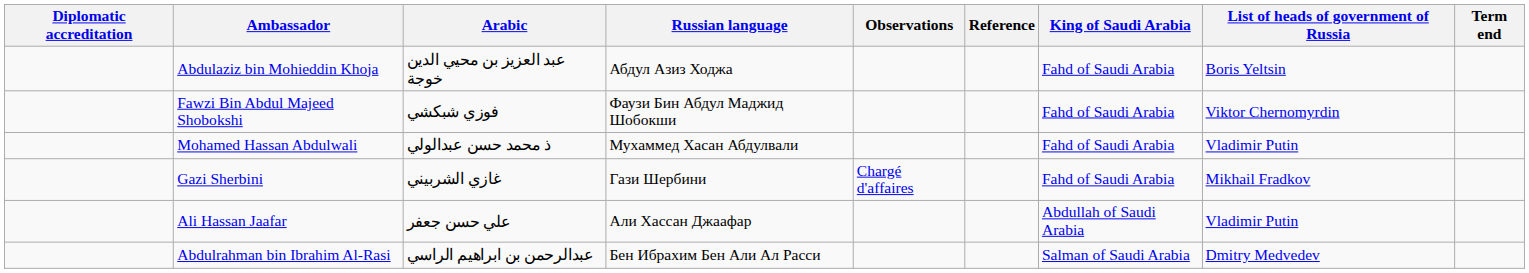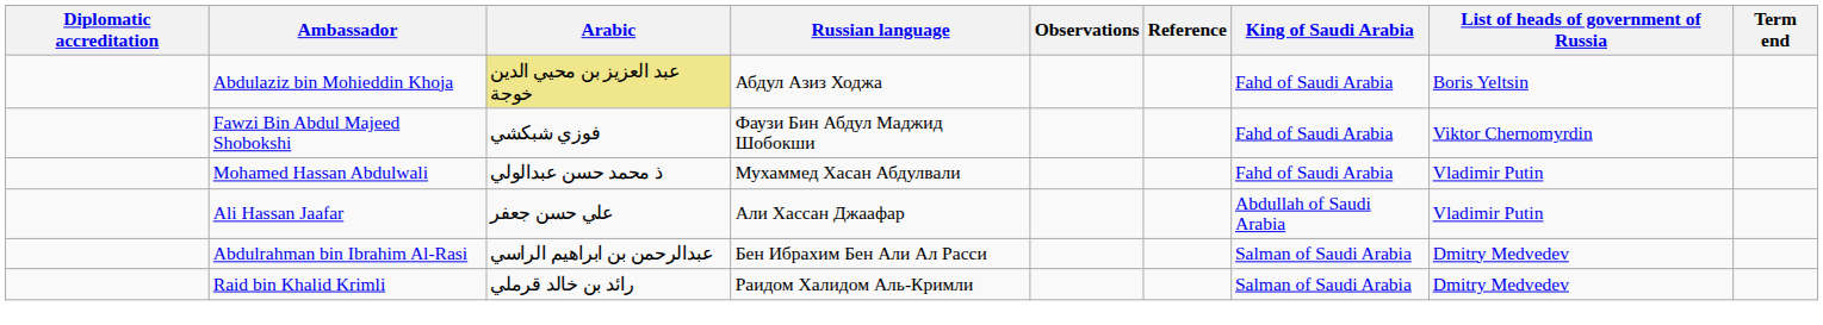Abdulaziz bin Mohieddin Khoja | Arabic: no background -> khaki background
- row: Gazi Sherbini | غازي الشربيني | Гази Шербини | Chargé d'affaires | Fahd of Saudi Arabia | Mikhail Fradkov
+ row: Raid bin Khalid Krimli | رائد بن خالد قرملي | Раидом Халидом Аль-Кримли | Salman of Saudi Arabia | Dmitry Medvedev
